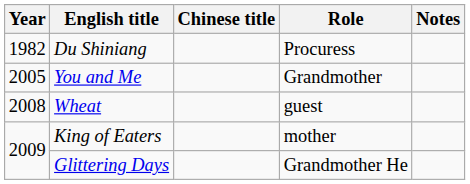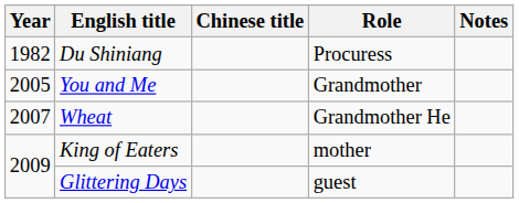Wheat | Year: 2008 -> 2007
Wheat | Role: guest -> Grandmother He
Glittering Days | Role: Grandmother He -> guest
